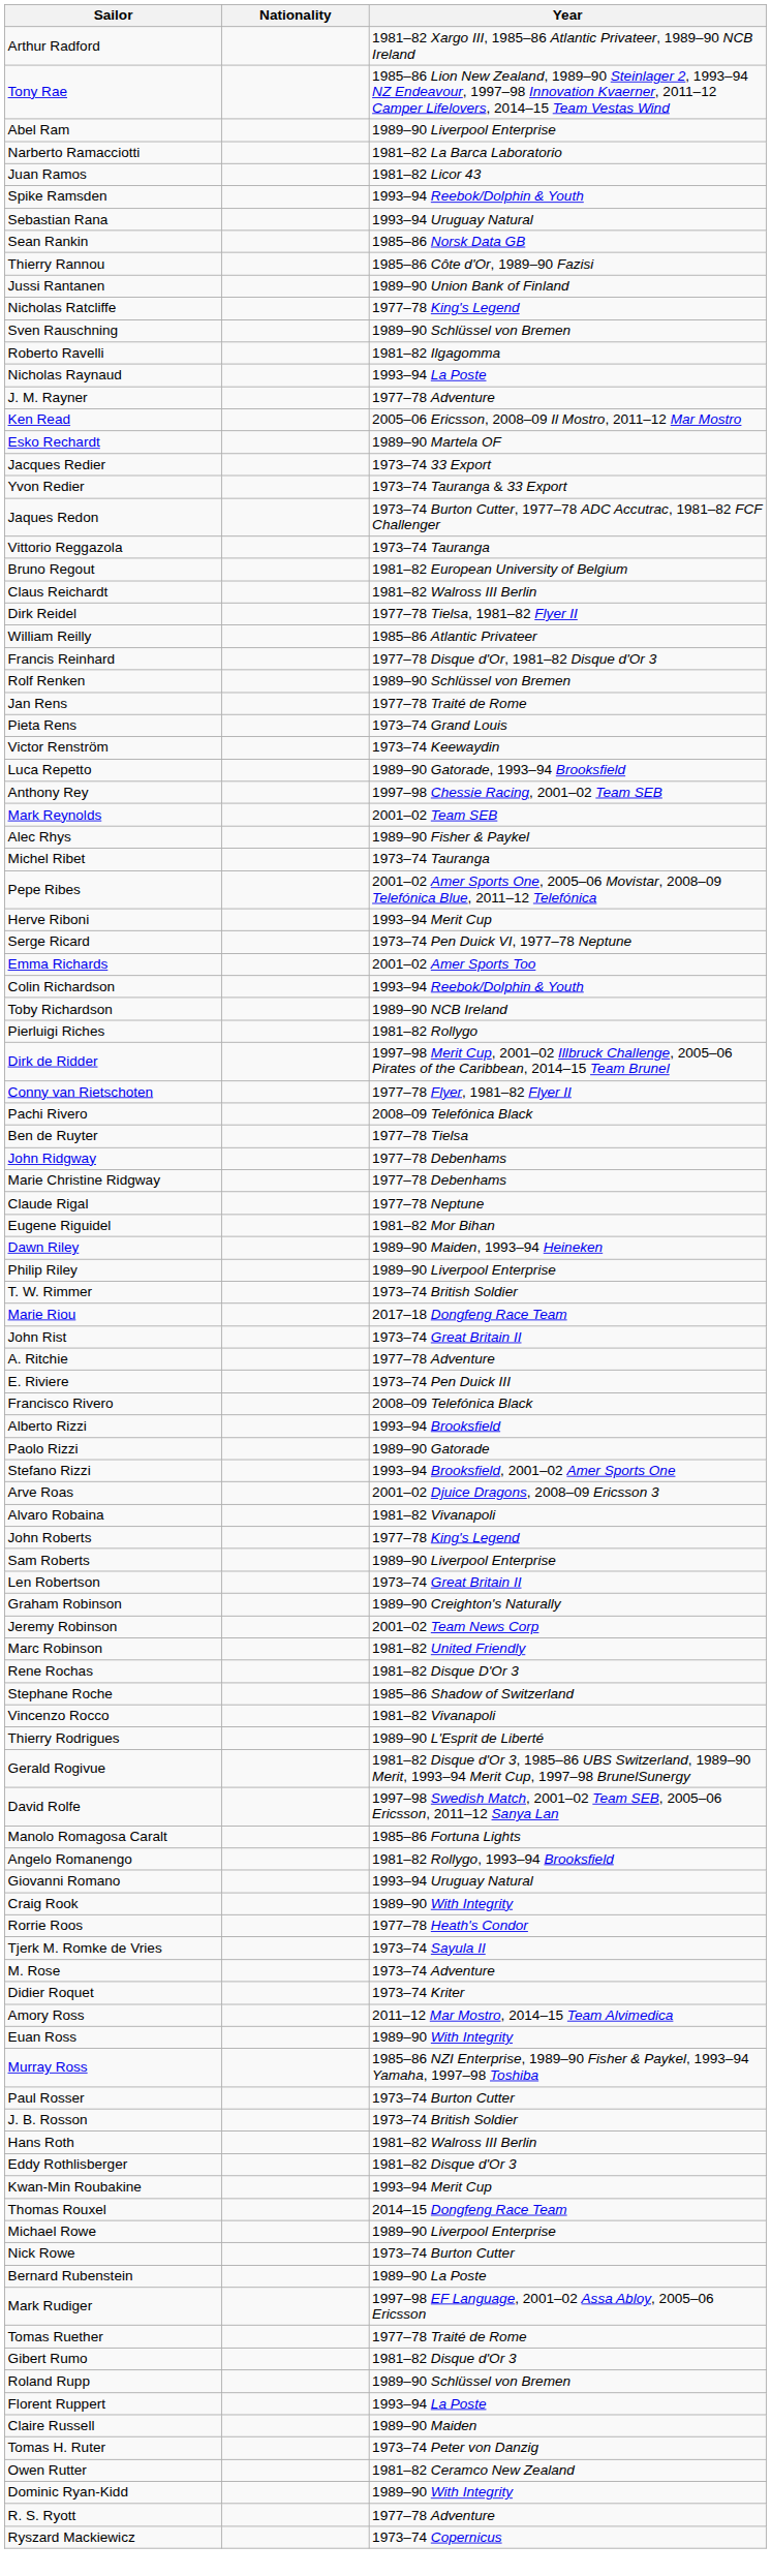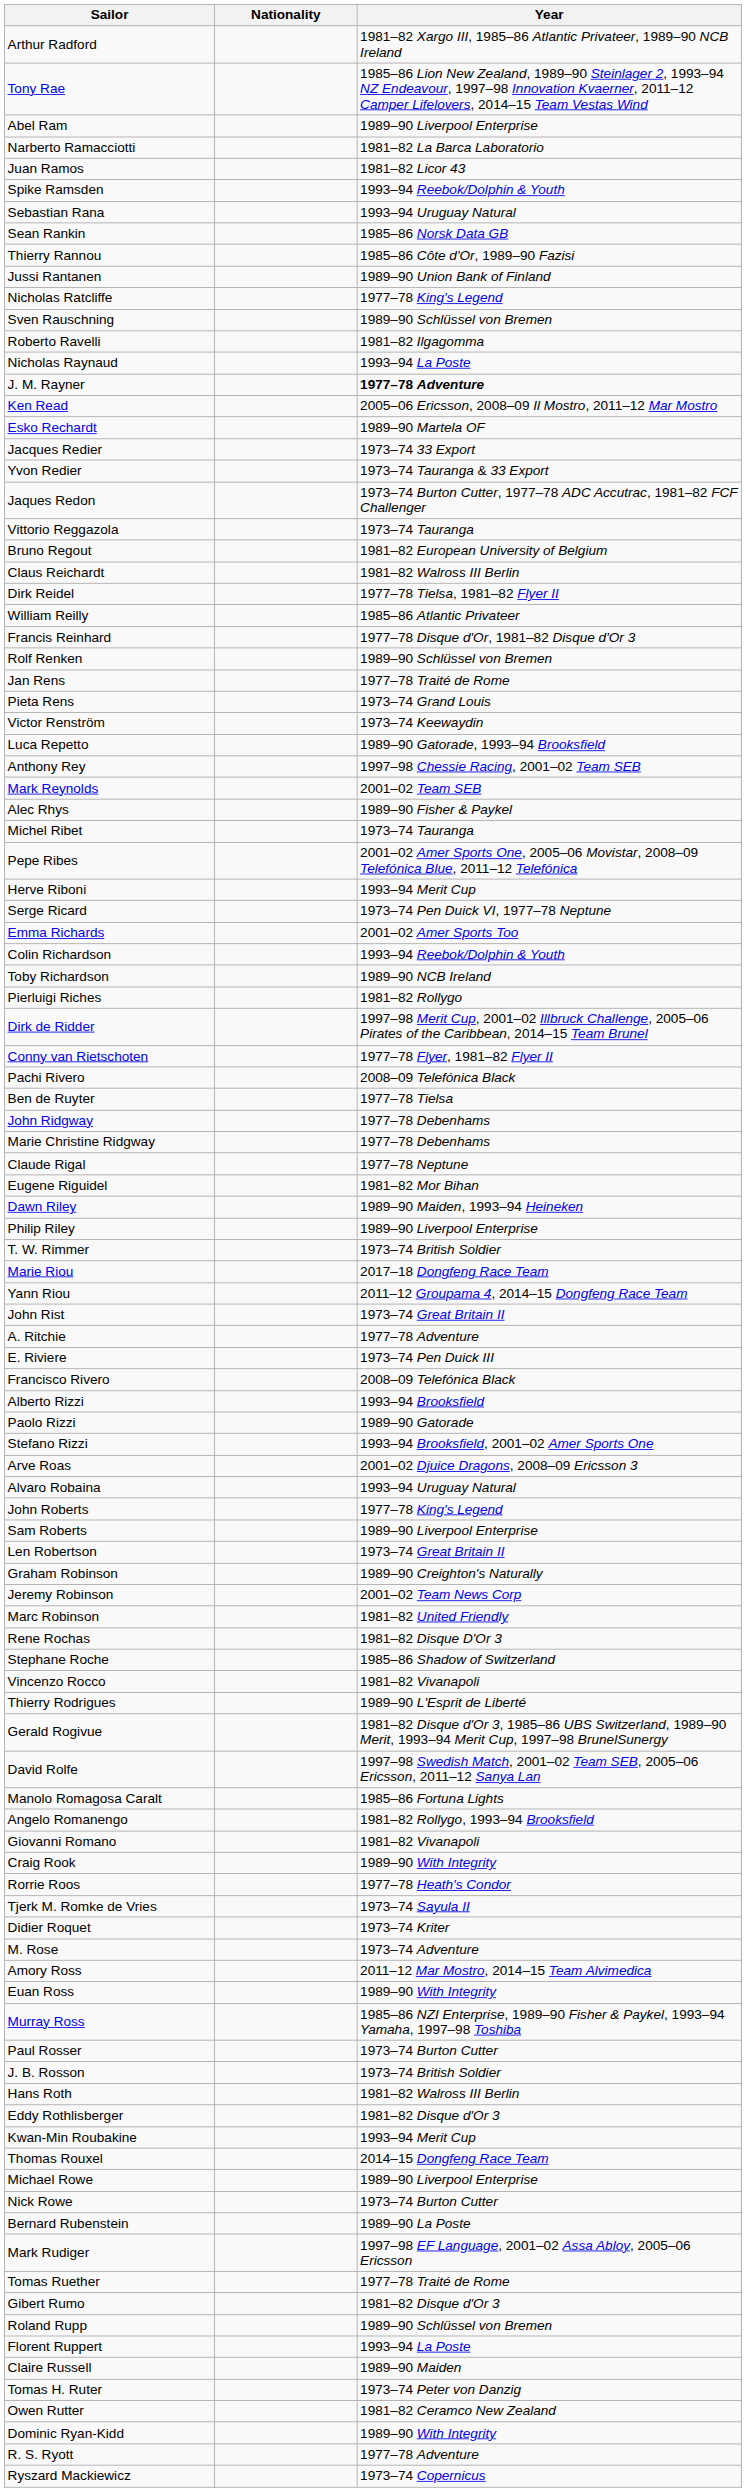J. M. Rayner | Year: normal -> bold
+ row: Yann Riou | 2011–12 Groupama 4, 2014–15 Dongfeng Race Team
Alvaro Robaina | Year: 1981–82 Vivanapoli -> 1993–94 Uruguay Natural
Giovanni Romano | Year: 1993–94 Uruguay Natural -> 1981–82 Vivanapoli
rows swapped: Didier Roquet <-> M. Rose
